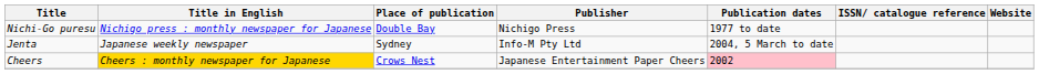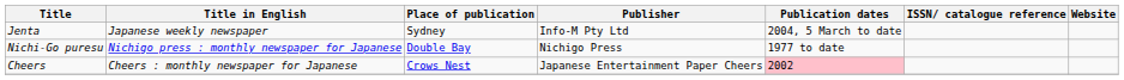rows swapped: Jenta <-> Nichi-Go puresu
Cheers | Title in English: gold background -> no background
